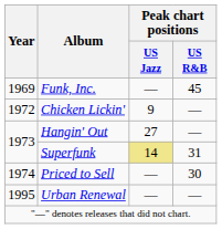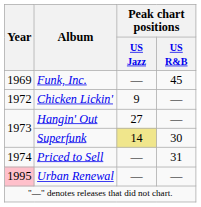Superfunk | Peak chart positions / US R&B: 31 -> 30
Priced to Sell | Peak chart positions / US R&B: 30 -> 31
Urban Renewal | Year: no background -> pink background
